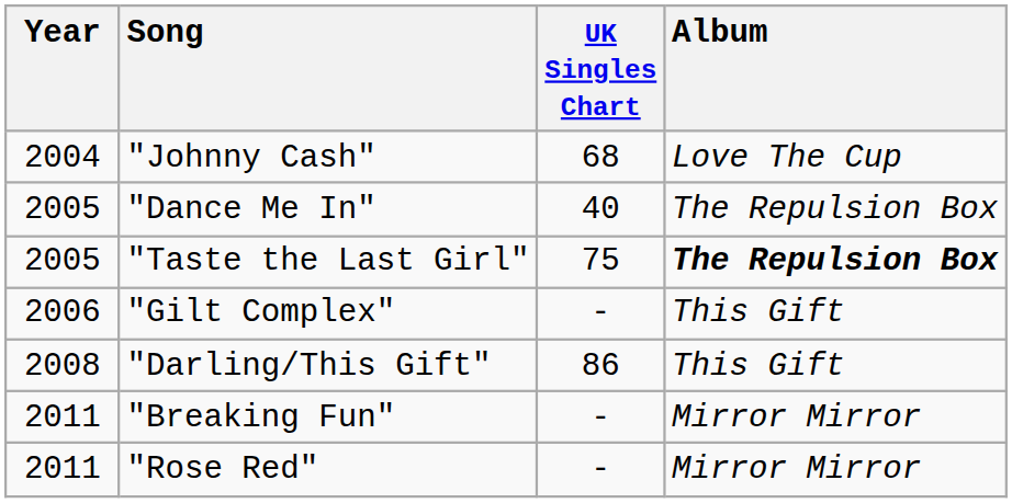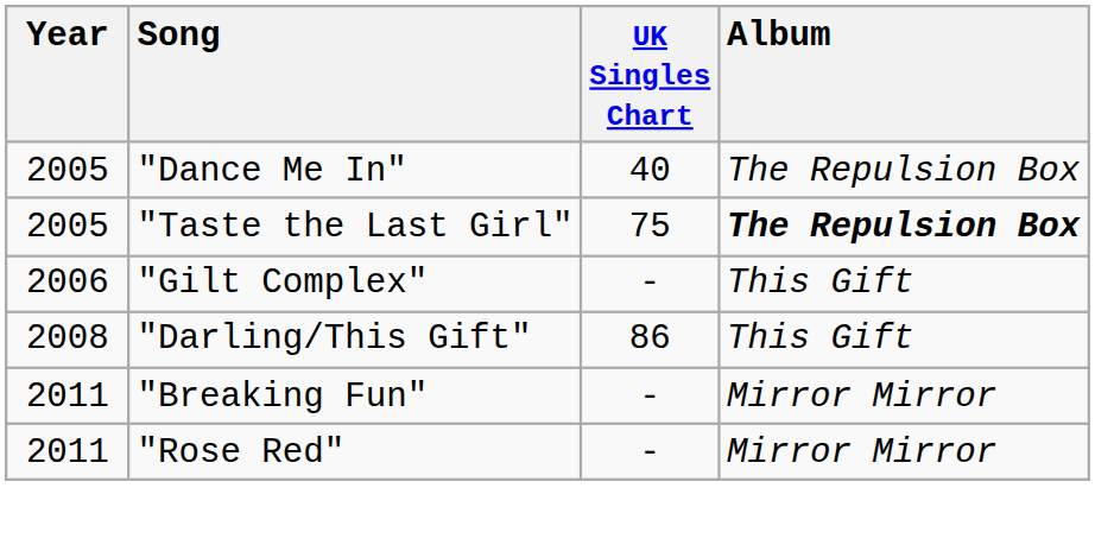- row: 2004 | "Johnny Cash" | 68 | Love The Cup
